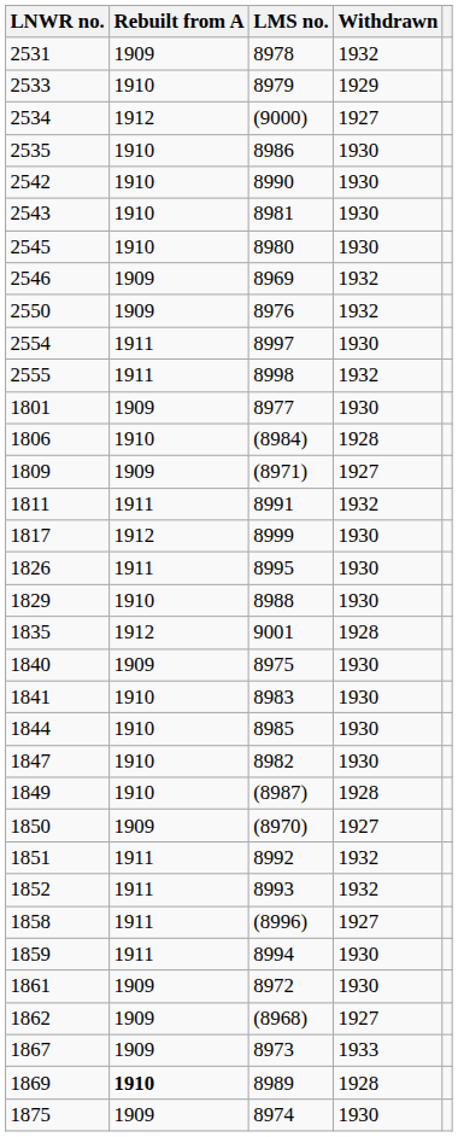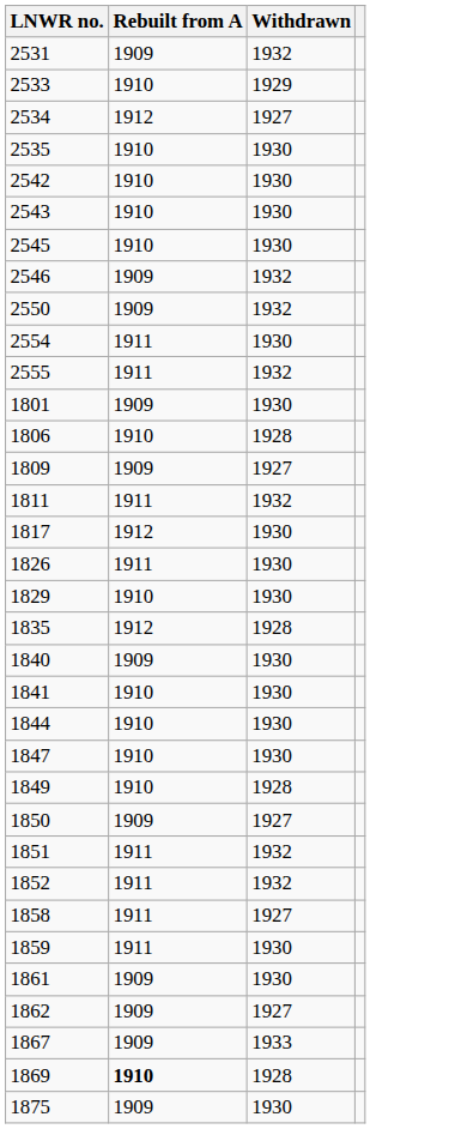- column: LMS no. | 8978 | 8979 | (9000) | 8986 | 8990 | 8981 | 8980 | 8969 | 8976 | 8997 | 8998 | 8977 | (8984) | (8971) | 8991 | 8999 | 8995 | 8988 | 9001 | 8975 | 8983 | 8985 | 8982 | (8987) | (8970) | 8992 | 8993 | (8996) | 8994 | 8972 | (8968) | 8973 | 8989 | 8974
